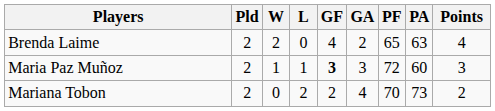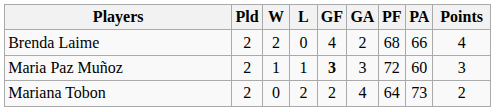Brenda Laime | PF: 65 -> 68
Brenda Laime | PA: 63 -> 66
Mariana Tobon | PF: 70 -> 64
